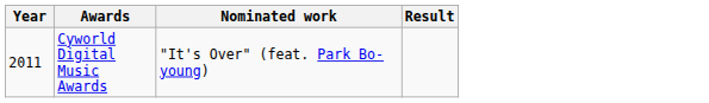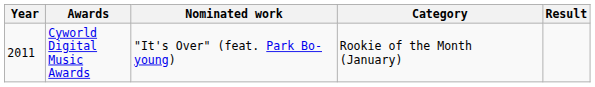+ column: Category | Rookie of the Month (January)
